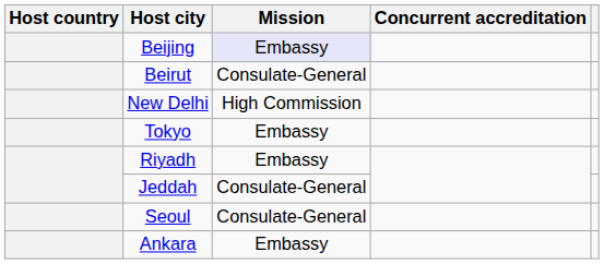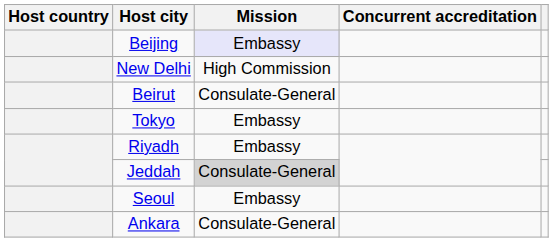rows swapped: New Delhi <-> Beirut
Jeddah | Mission: no background -> lightgrey background
Seoul | Mission: Consulate-General -> Embassy
Ankara | Mission: Embassy -> Consulate-General
